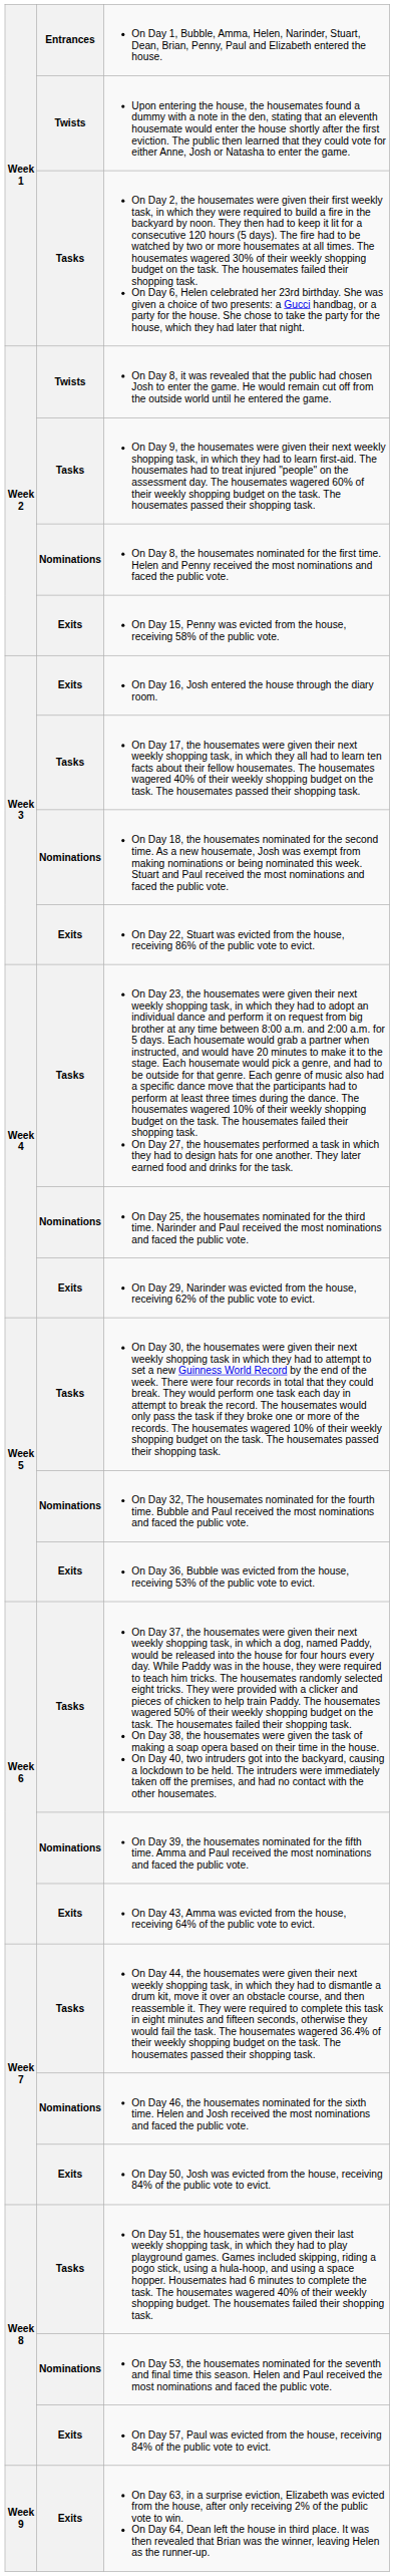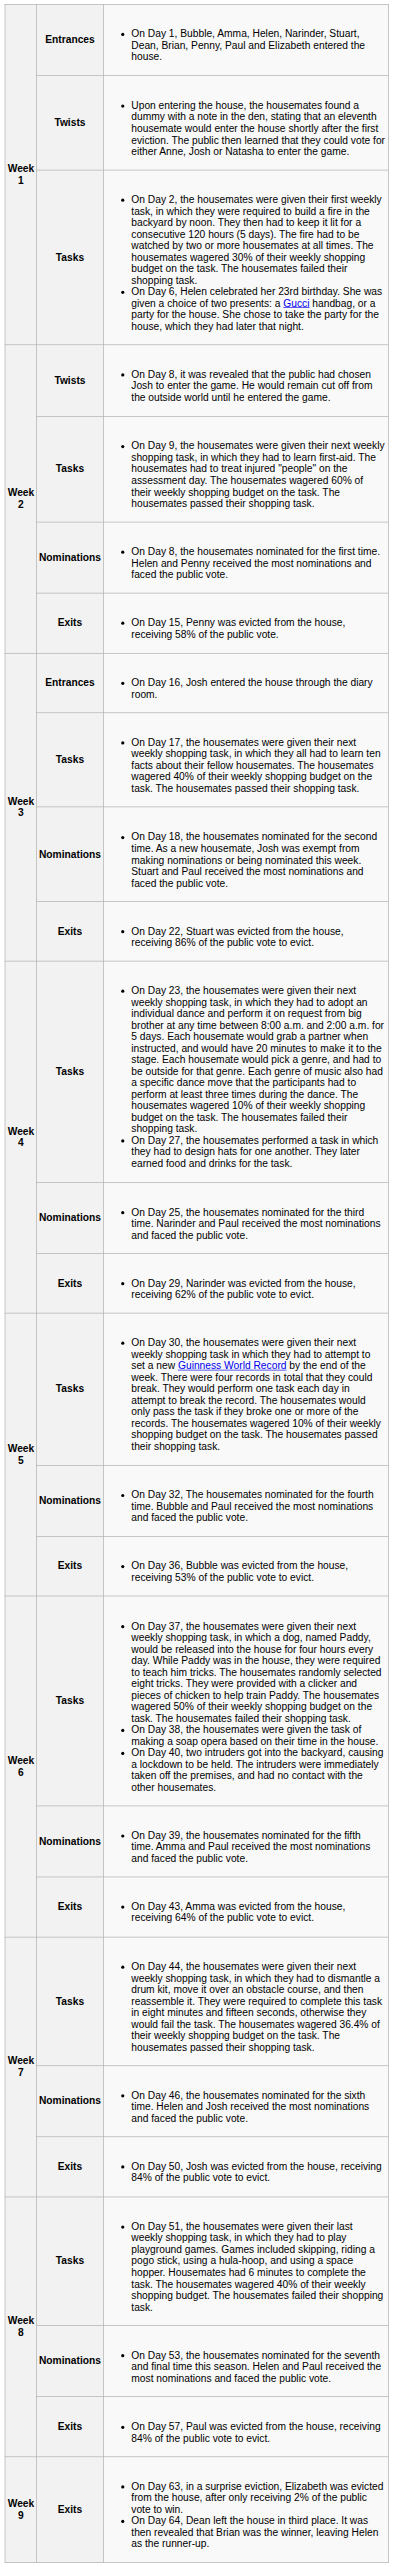On Day 16, Josh entered the house through the diary room. | column 2: Exits -> Entrances
